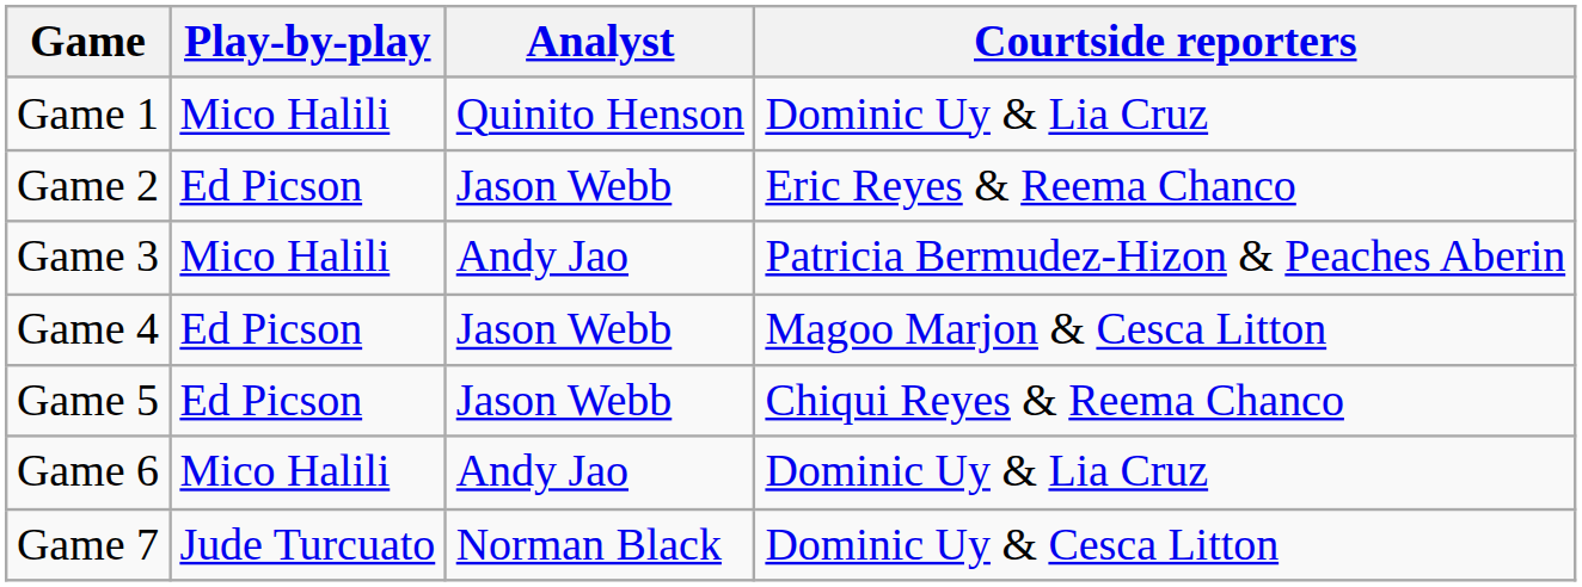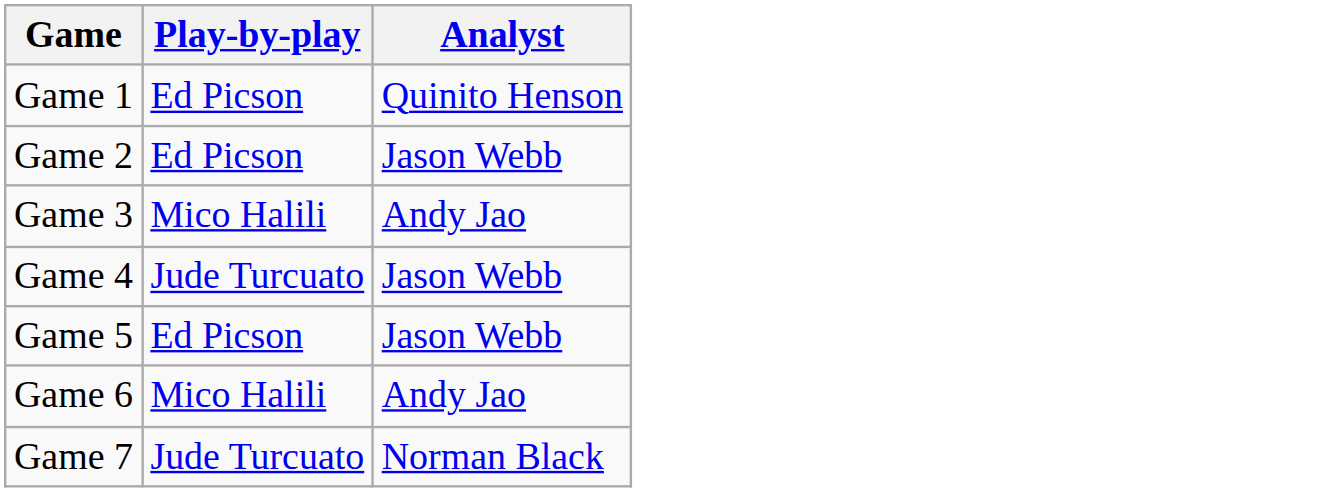- column: Courtside reporters | Dominic Uy & Lia Cruz | Eric Reyes & Reema Chanco | Patricia Bermudez-Hizon & Peaches Aberin | Magoo Marjon & Cesca Litton | Chiqui Reyes & Reema Chanco | Dominic Uy & Lia Cruz | Dominic Uy & Cesca Litton
Game 1 | Play-by-play: Mico Halili -> Ed Picson
Game 4 | Play-by-play: Ed Picson -> Jude Turcuato
